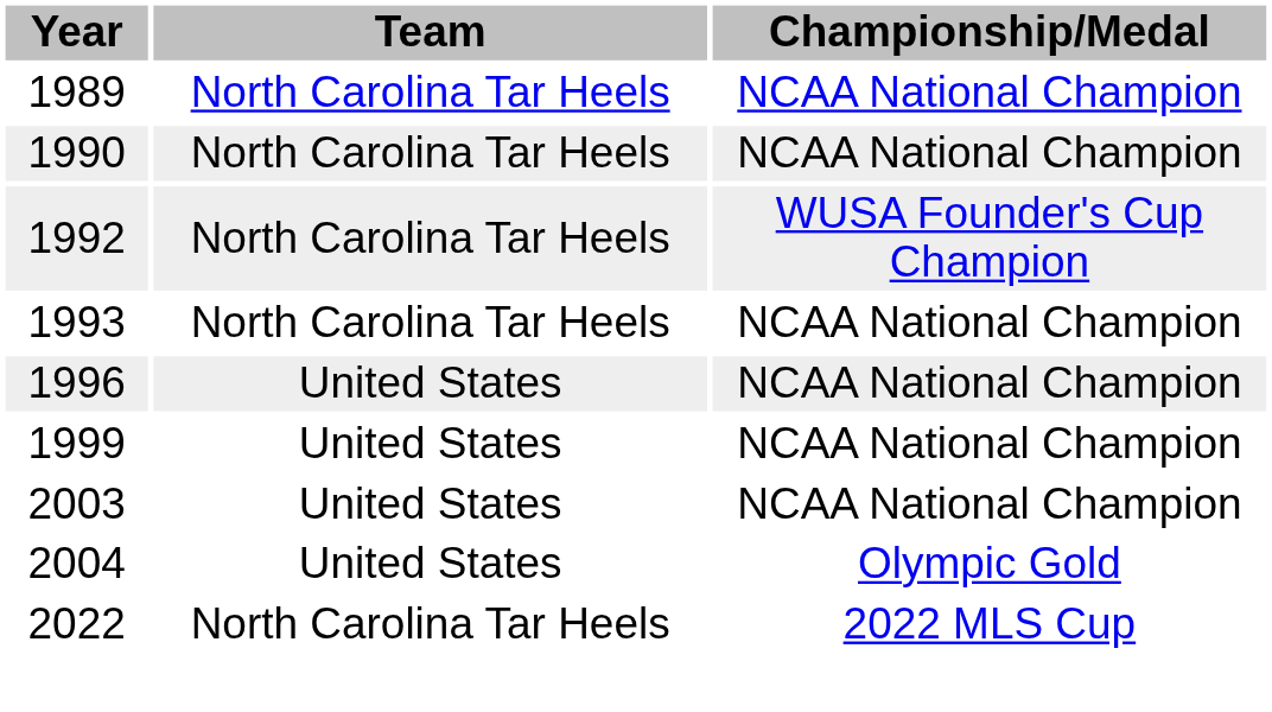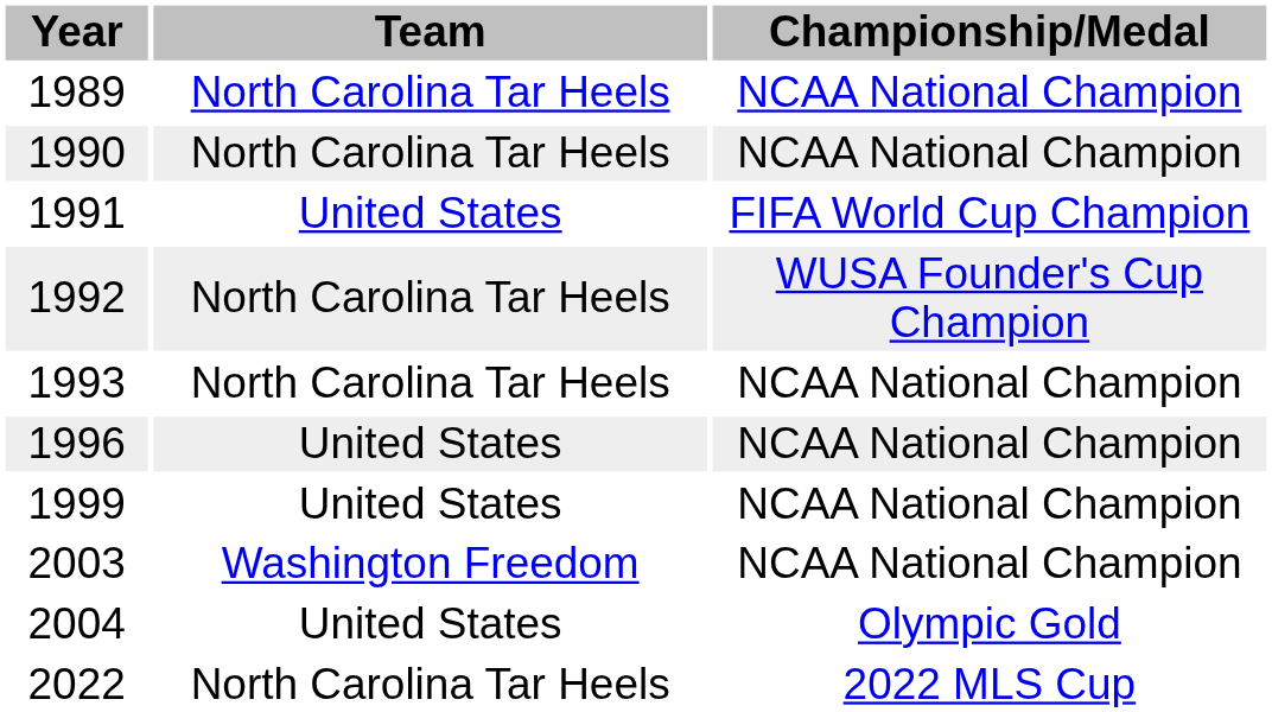+ row: 1991 | United States | FIFA World Cup Champion
2003 | Team: United States -> Washington Freedom
